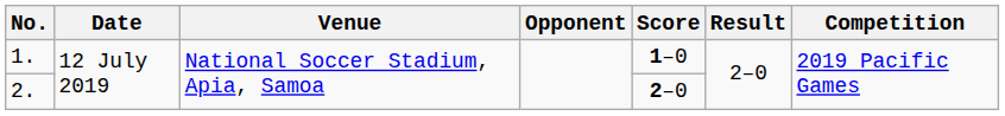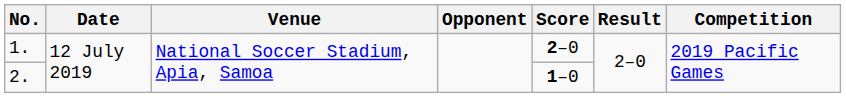1. | Score: 1–0 -> 2–0
2. | Score: 2–0 -> 1–0
